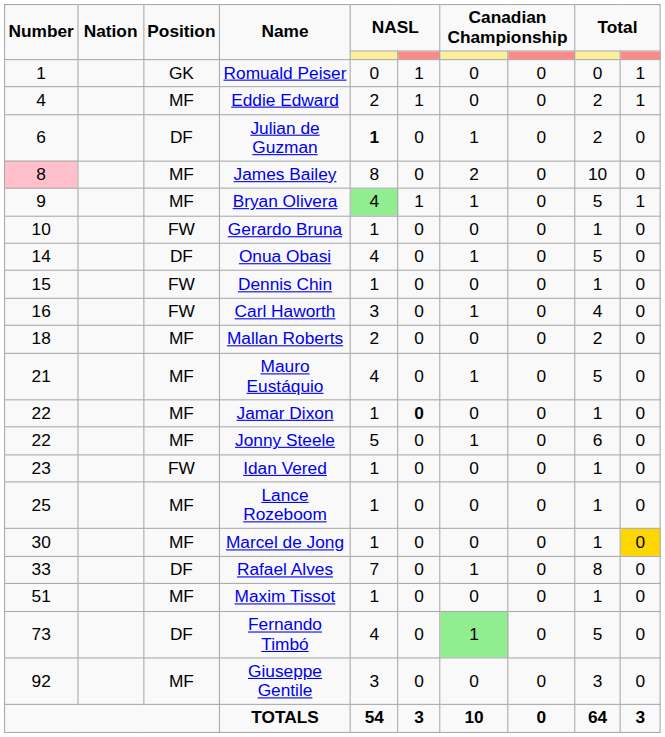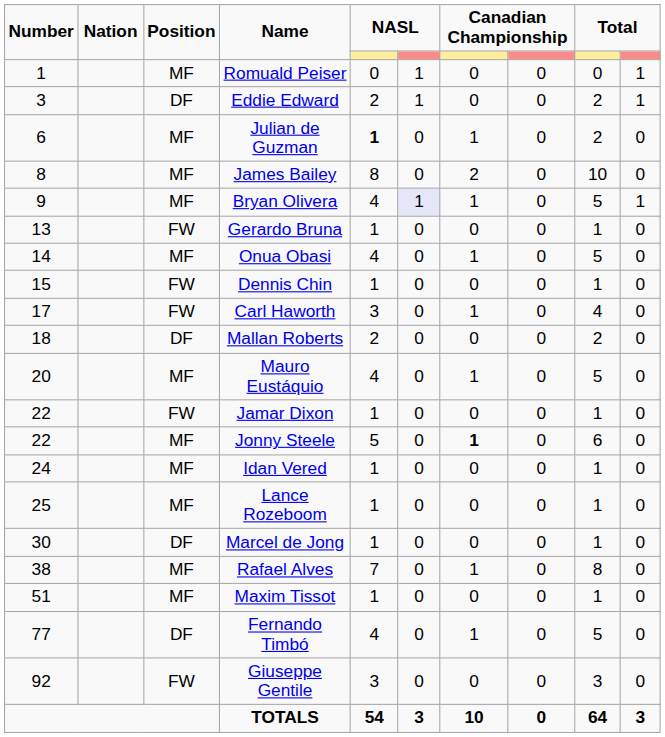Romuald Peiser | Position: GK -> MF
Eddie Edward | Number: 4 -> 3
Eddie Edward | Position: MF -> DF
Julian de Guzman | Position: DF -> MF
James Bailey | Number: pink background -> no background
Bryan Olivera | column 5: lightgreen background -> no background
Bryan Olivera | column 6: no background -> lavender background
Gerardo Bruna | Number: 10 -> 13
Onua Obasi | Position: DF -> MF
Carl Haworth | Number: 16 -> 17
Mallan Roberts | Position: MF -> DF
Mauro Eustáquio | Number: 21 -> 20
Jamar Dixon | Position: MF -> FW
Jamar Dixon | column 6: bold -> normal
Jonny Steele | column 7: normal -> bold
Idan Vered | Number: 23 -> 24
Idan Vered | Position: FW -> MF
Marcel de Jong | Position: MF -> DF
Marcel de Jong | column 10: gold background -> no background
Rafael Alves | Number: 33 -> 38
Rafael Alves | Position: DF -> MF
Fernando Timbó | Number: 73 -> 77
Fernando Timbó | column 7: lightgreen background -> no background
Giuseppe Gentile | Position: MF -> FW
